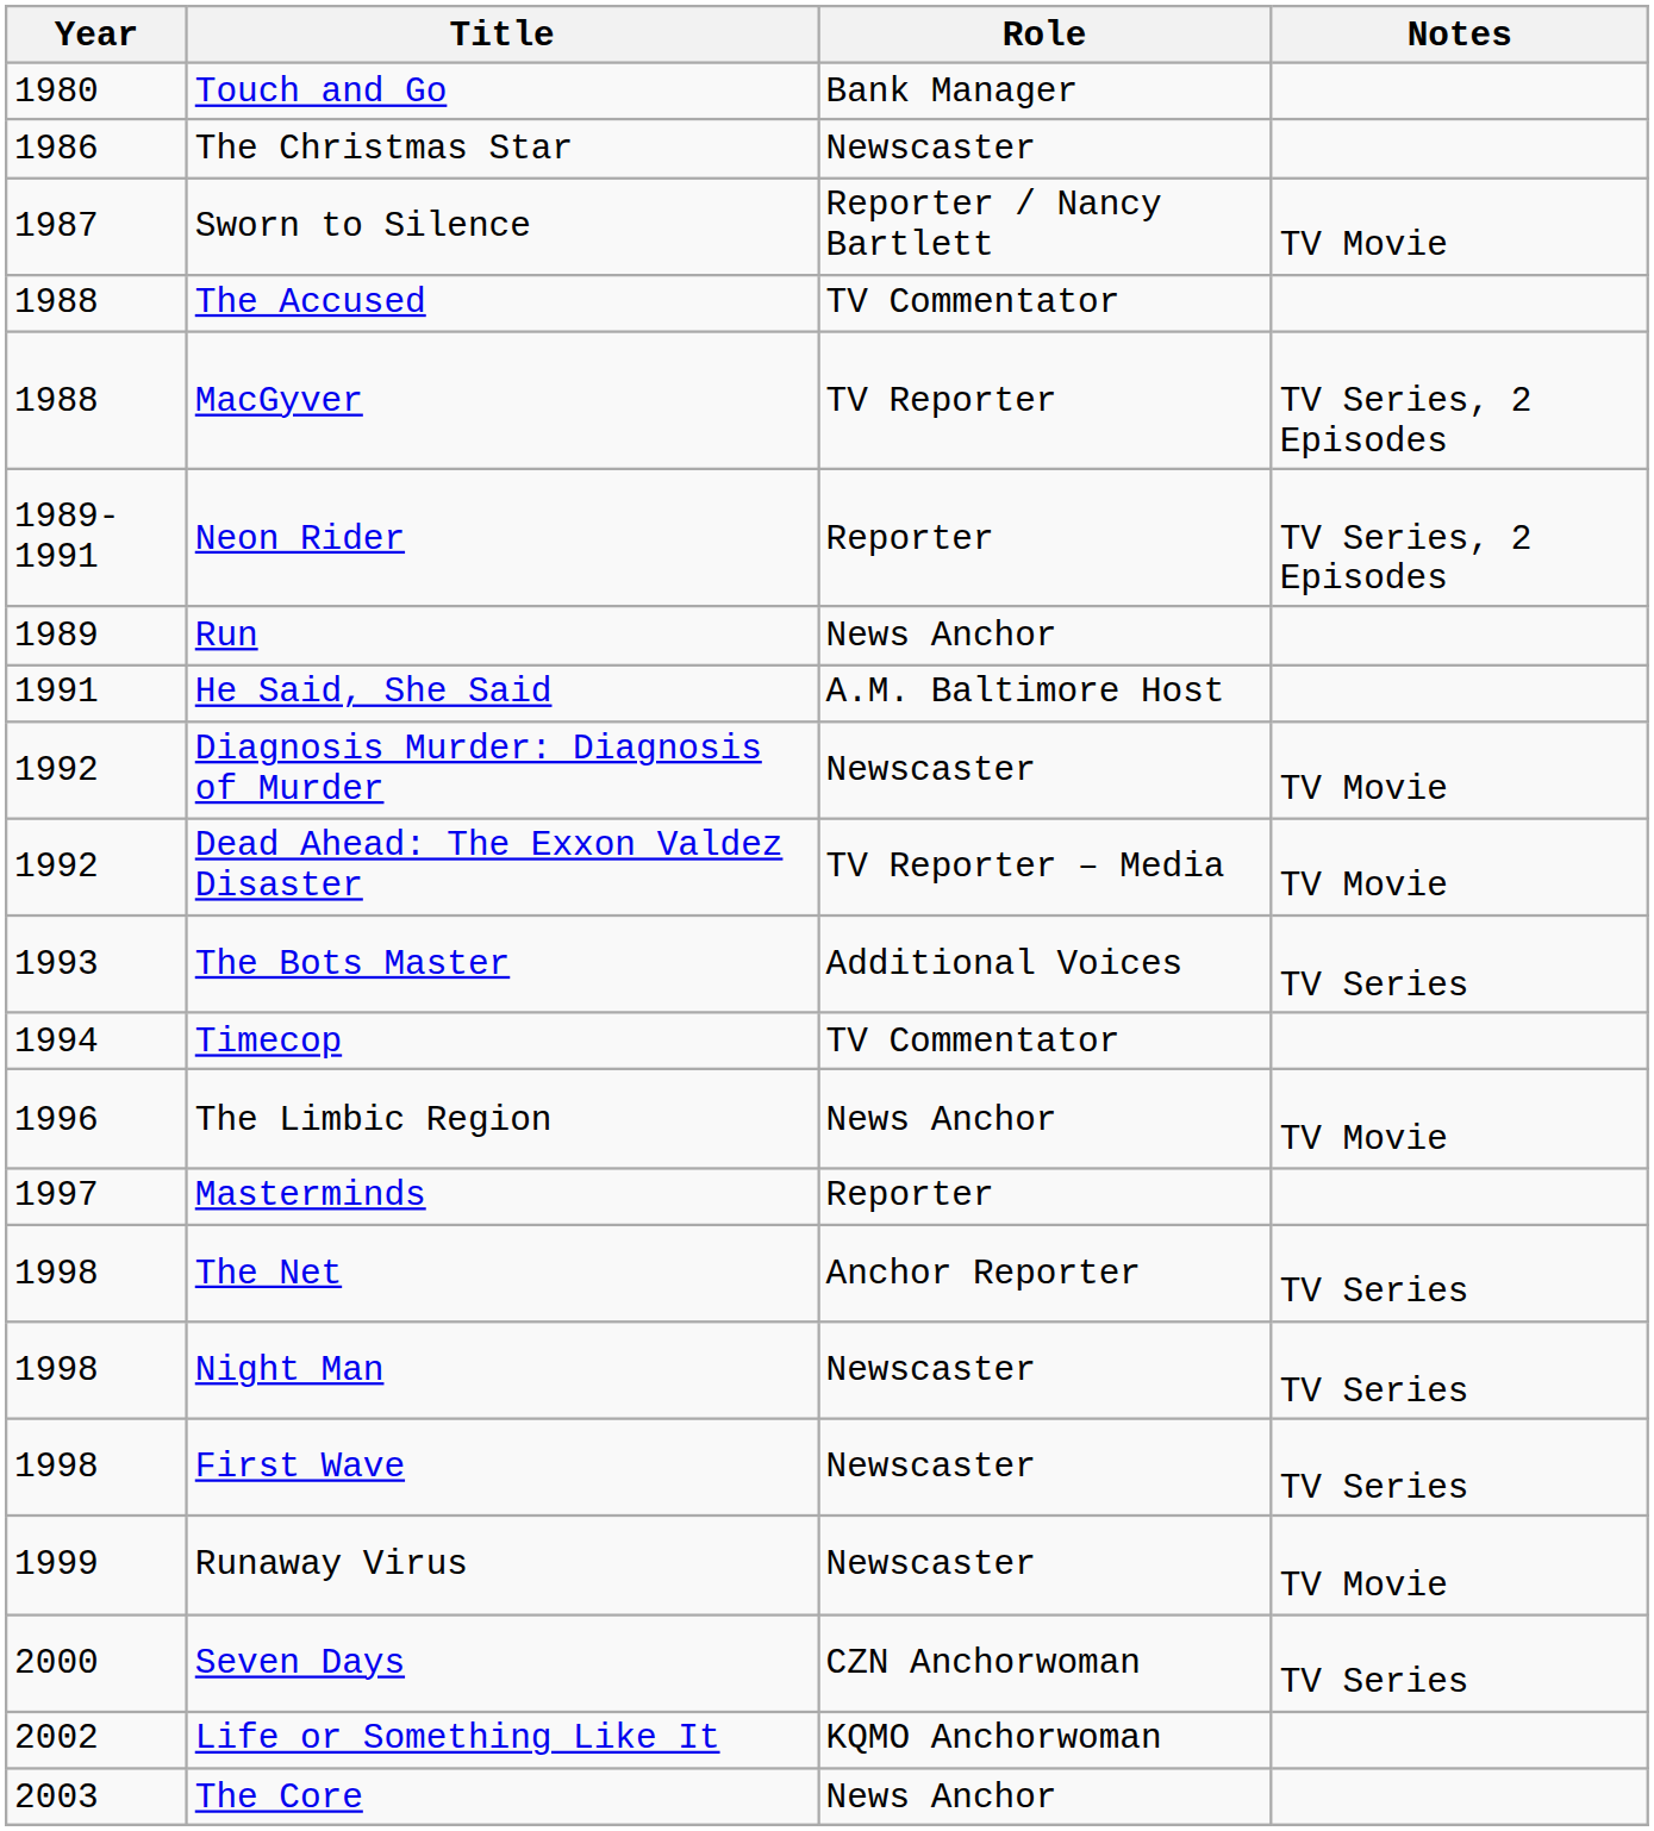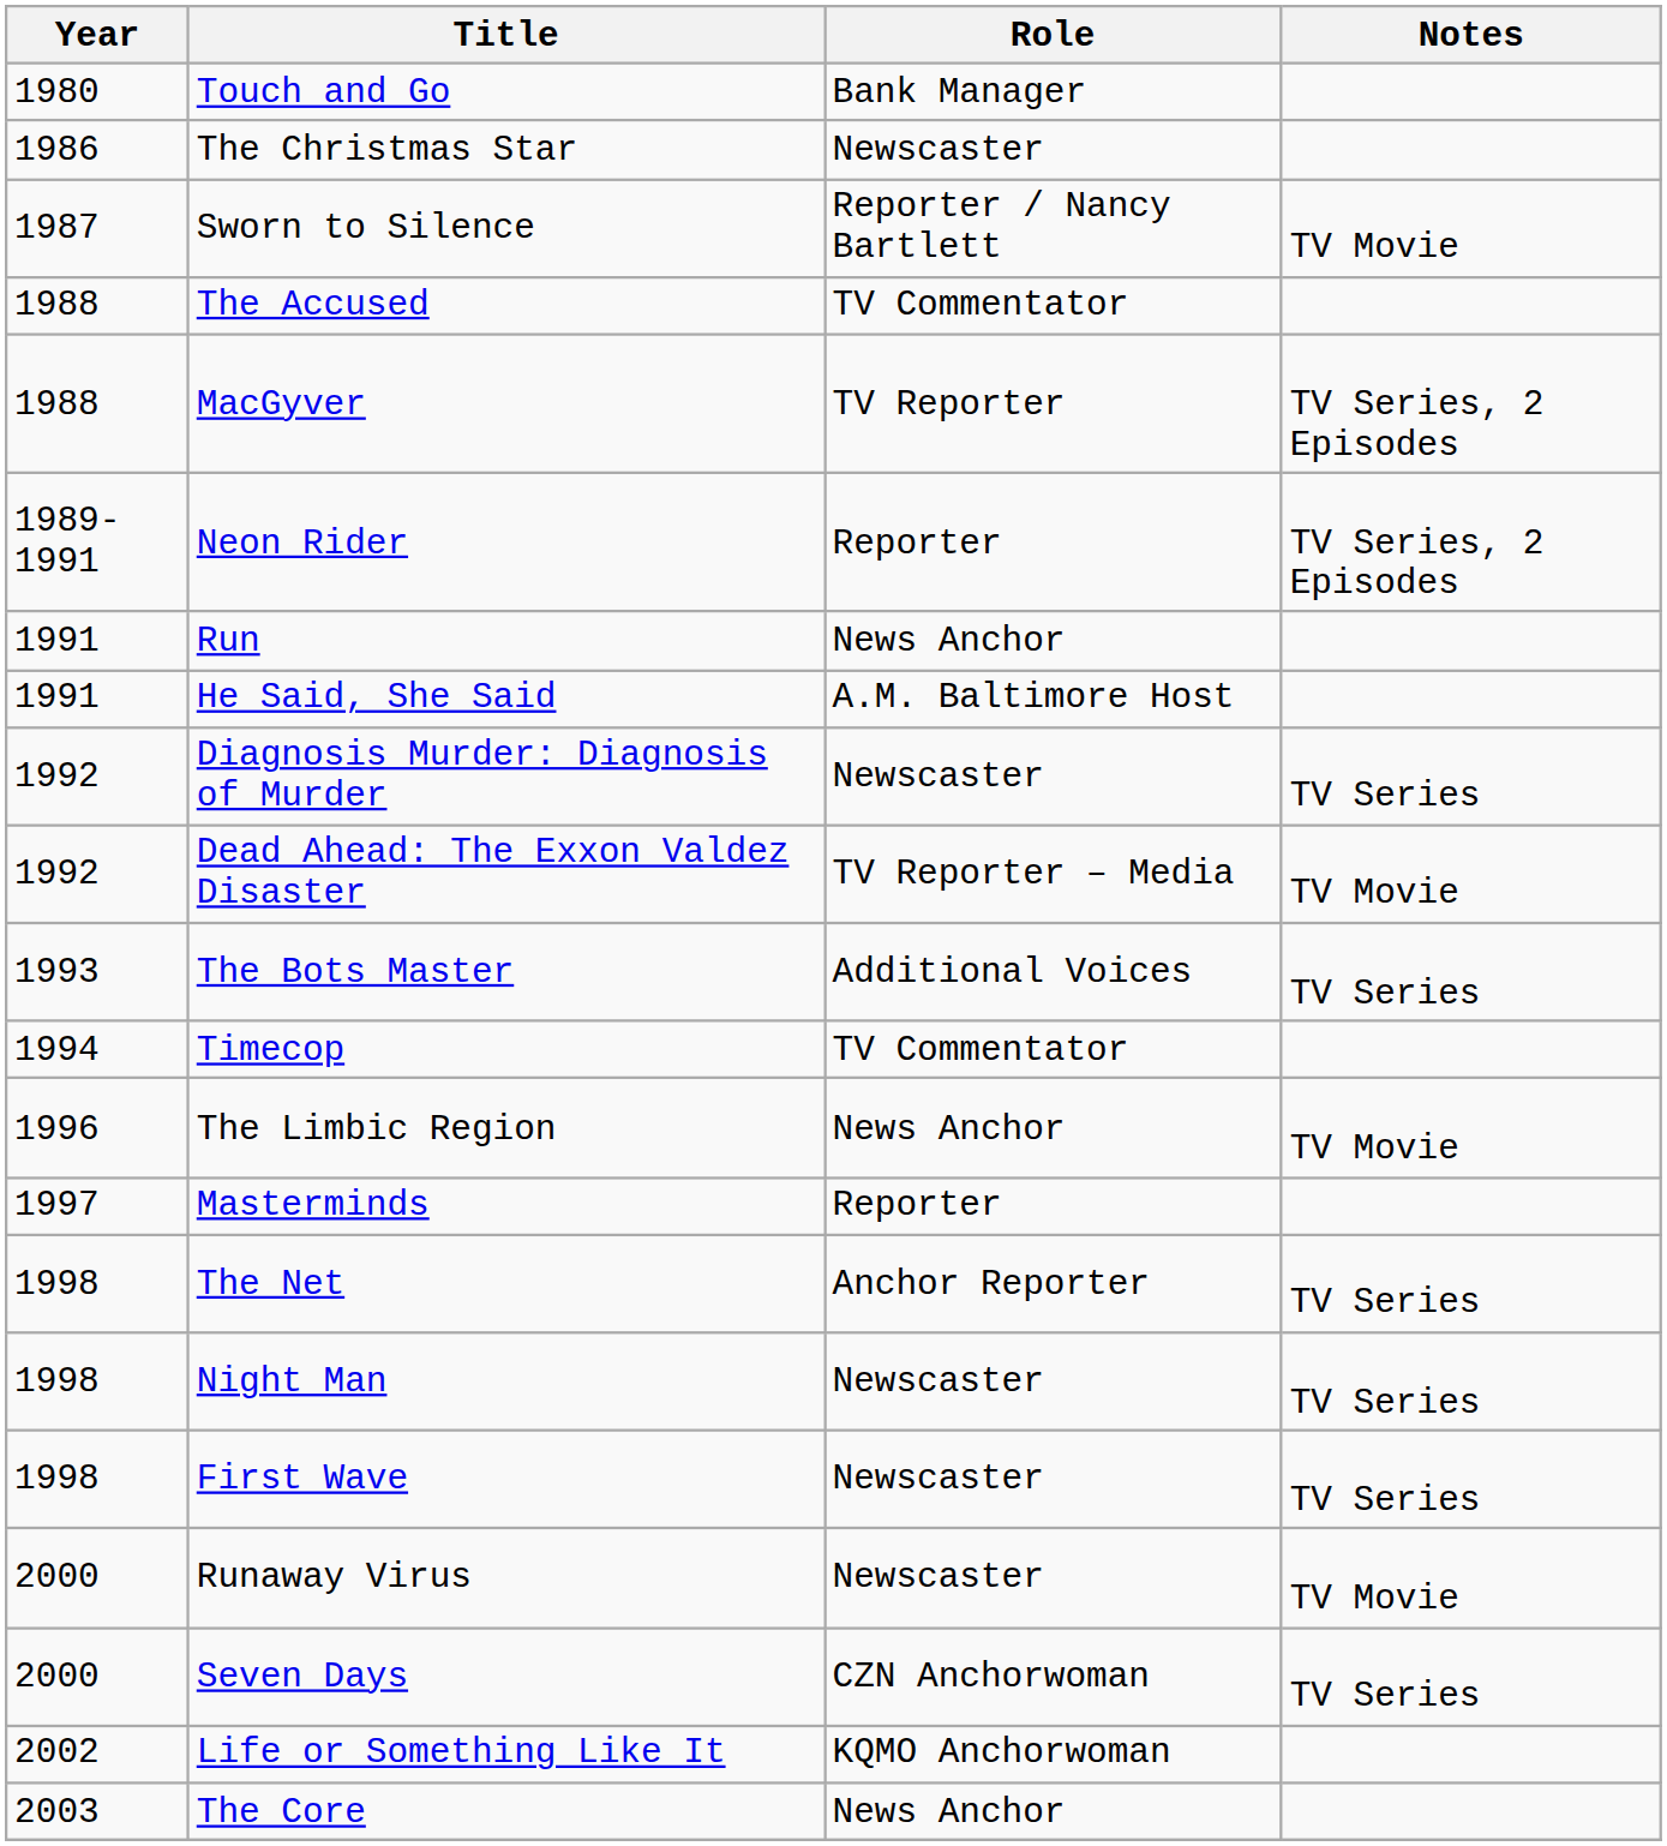Run | Year: 1989 -> 1991
Diagnosis Murder: Diagnosis of Murder | Notes: TV Movie -> TV Series
Runaway Virus | Year: 1999 -> 2000
